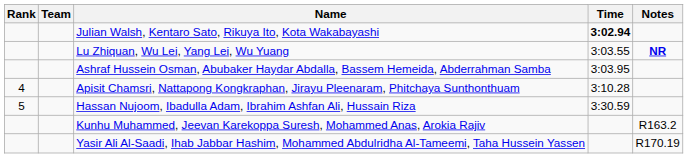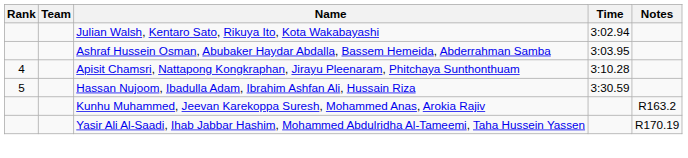Julian Walsh, Kentaro Sato, Rikuya Ito, Kota Wakabayashi | Time: bold -> normal
- row: Lu Zhiquan, Wu Lei, Yang Lei, Wu Yuang | 3:03.55 | NR
